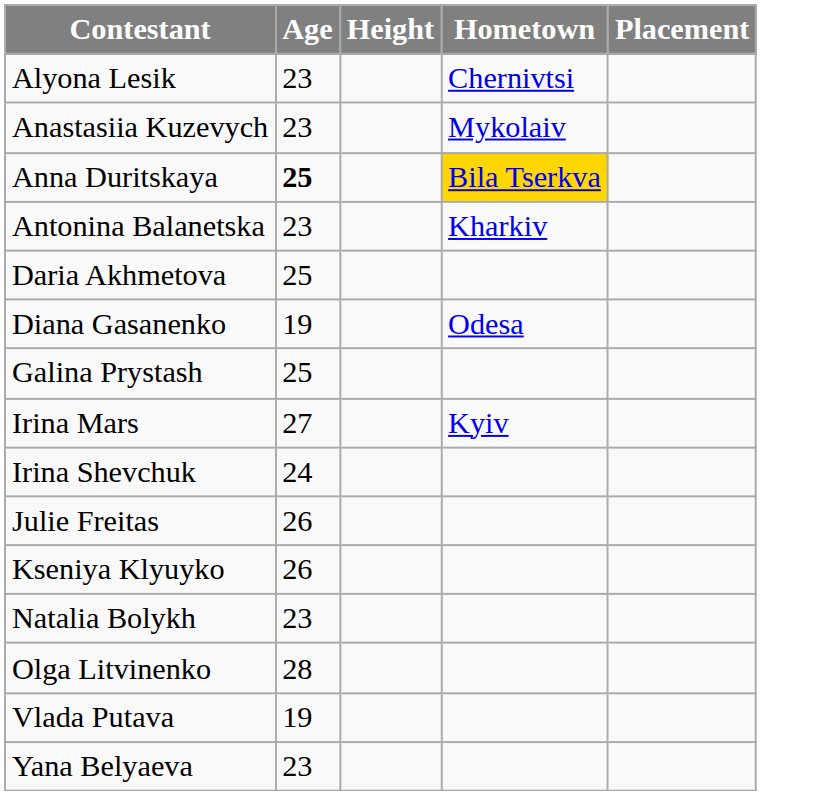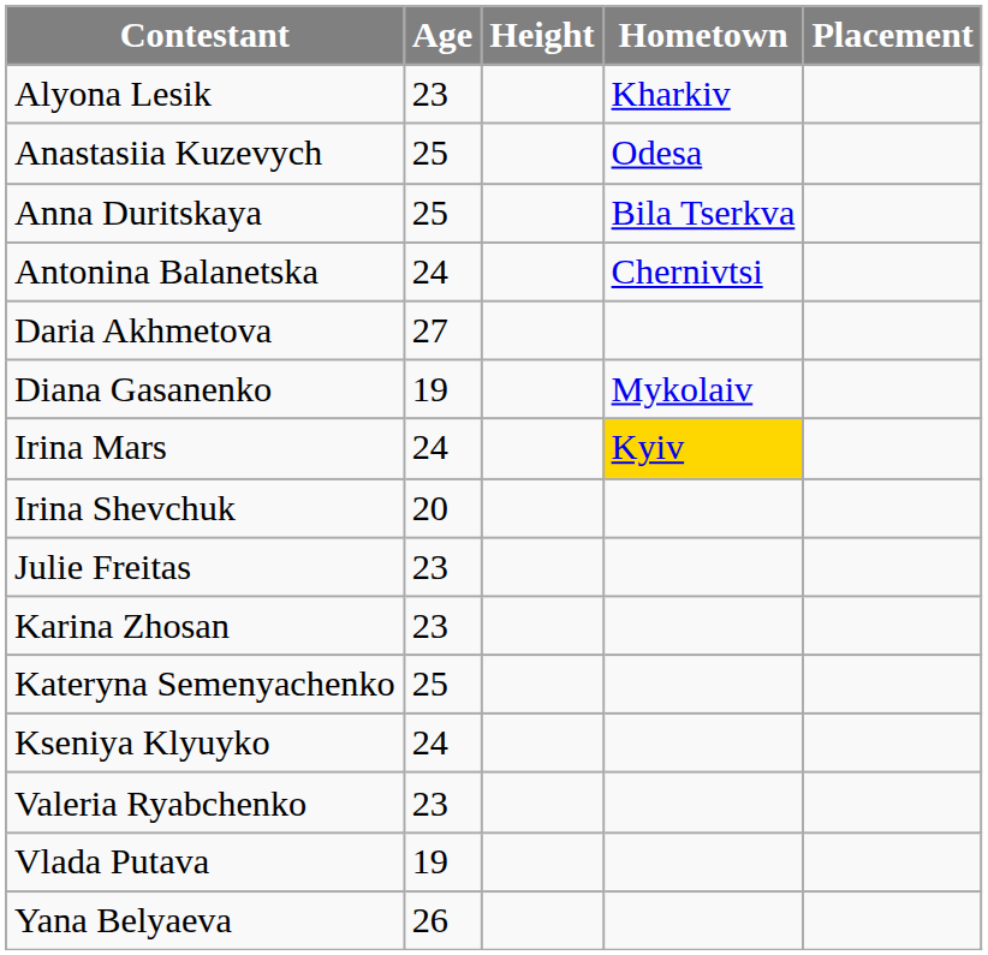Alyona Lesik | Hometown: Chernivtsi -> Kharkiv
Anastasiia Kuzevych | Age: 23 -> 25
Anastasiia Kuzevych | Hometown: Mykolaiv -> Odesa
Anna Duritskaya | Age: bold -> normal
Anna Duritskaya | Hometown: gold background -> no background
Antonina Balanetska | Age: 23 -> 24
Antonina Balanetska | Hometown: Kharkiv -> Chernivtsi
Daria Akhmetova | Age: 25 -> 27
Diana Gasanenko | Hometown: Odesa -> Mykolaiv
- row: Galina Prystash | 25
Irina Mars | Age: 27 -> 24
Irina Mars | Hometown: no background -> gold background
Irina Shevchuk | Age: 24 -> 20
Julie Freitas | Age: 26 -> 23
+ row: Karina Zhosan | 23
+ row: Kateryna Semenyachenko | 25
Kseniya Klyuyko | Age: 26 -> 24
- row: Natalia Bolykh | 23
- row: Olga Litvinenko | 28
+ row: Valeria Ryabchenko | 23
Yana Belyaeva | Age: 23 -> 26
